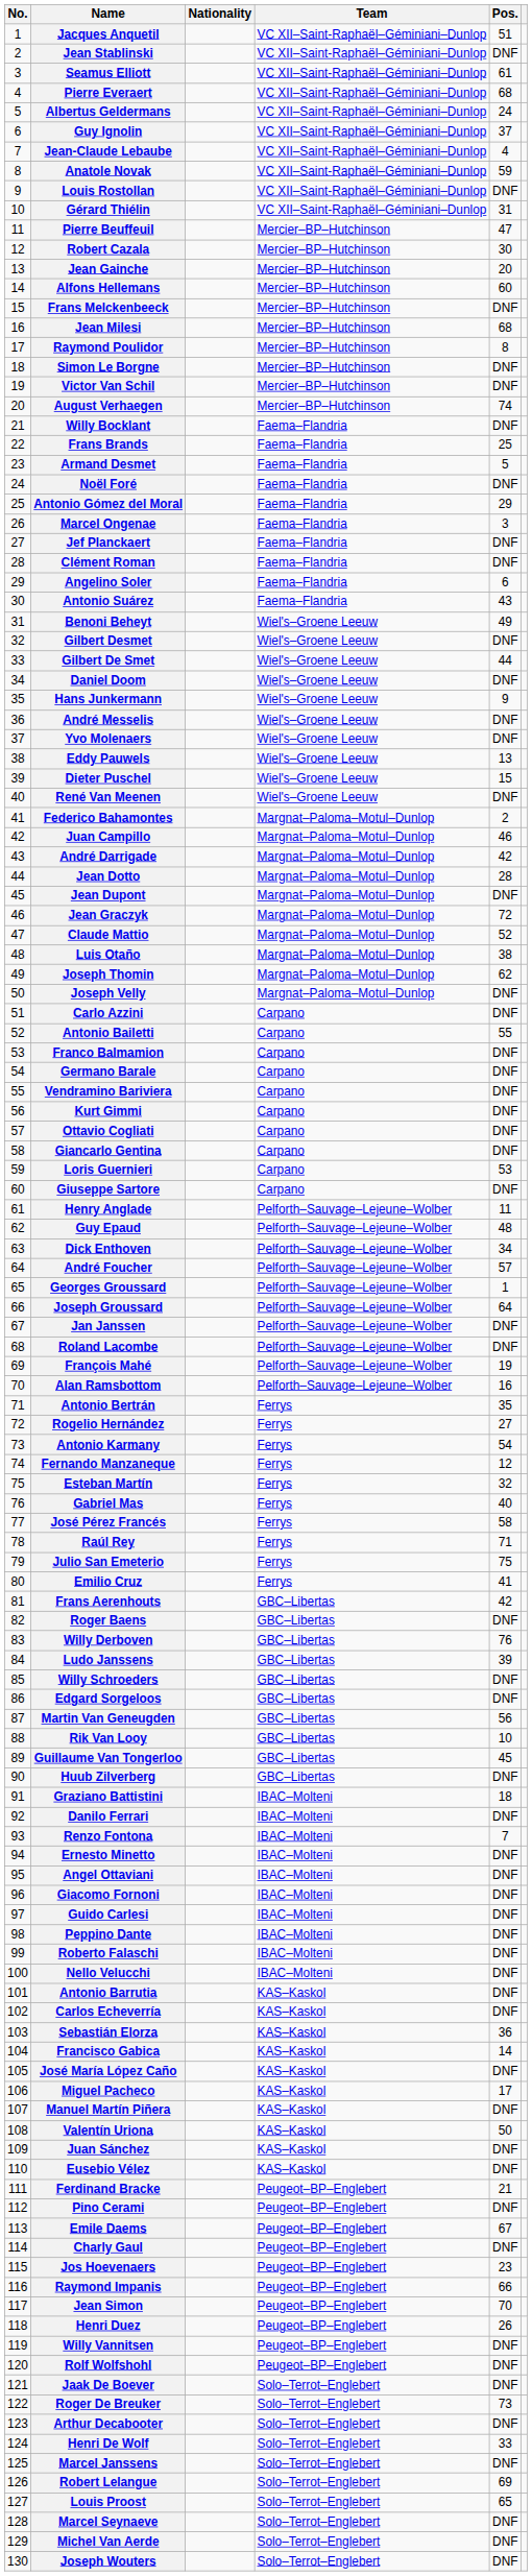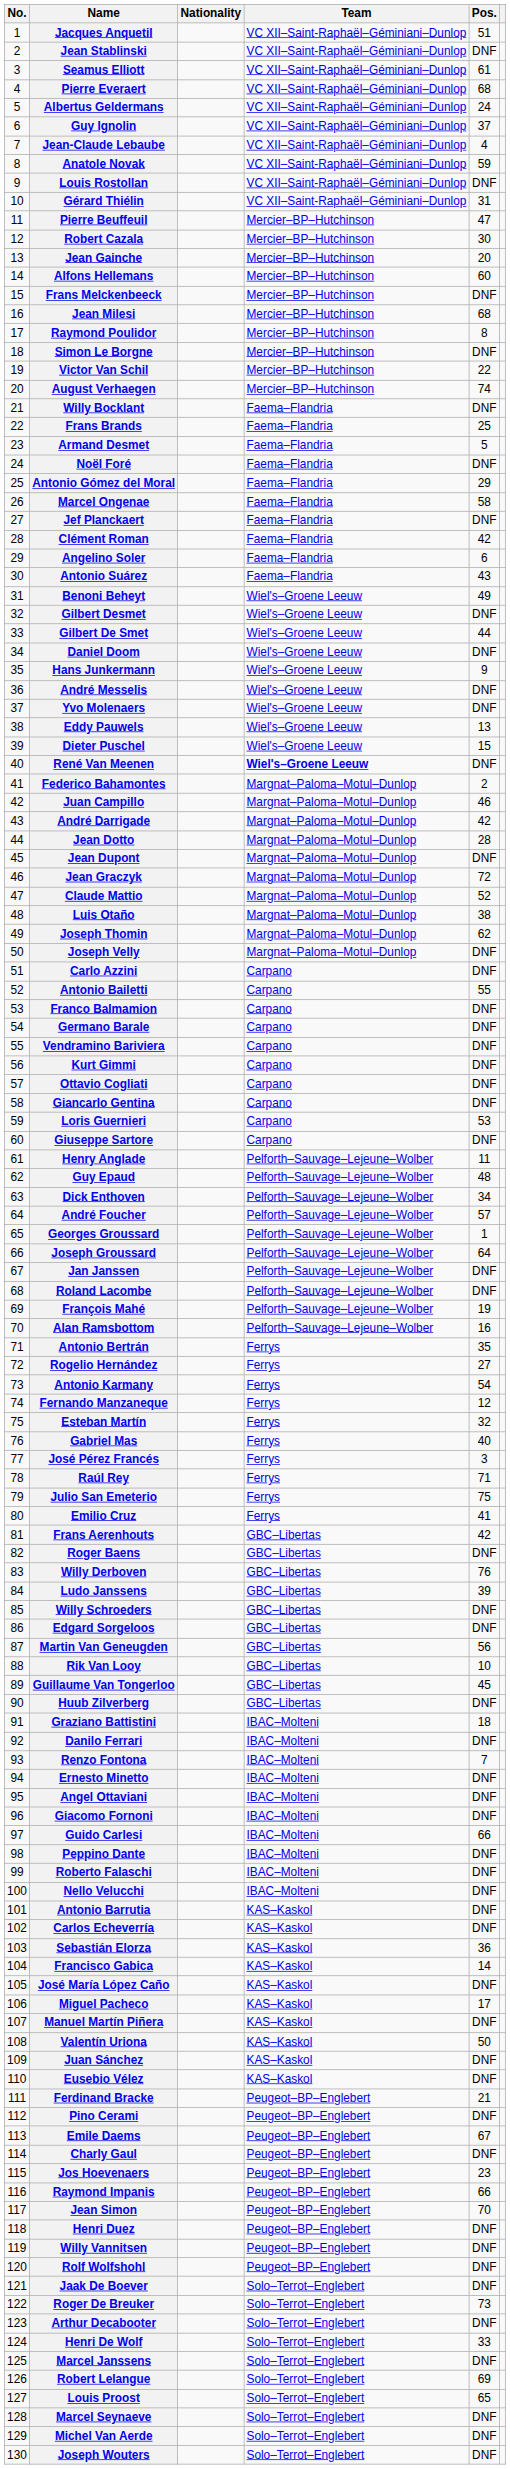Victor Van Schil | Pos.: DNF -> 22
Marcel Ongenae | Pos.: 3 -> 58
Clément Roman | Pos.: DNF -> 42
René Van Meenen | Team: normal -> bold
José Pérez Francés | Pos.: 58 -> 3
Guido Carlesi | Pos.: DNF -> 66
Henri Duez | Pos.: 26 -> DNF
